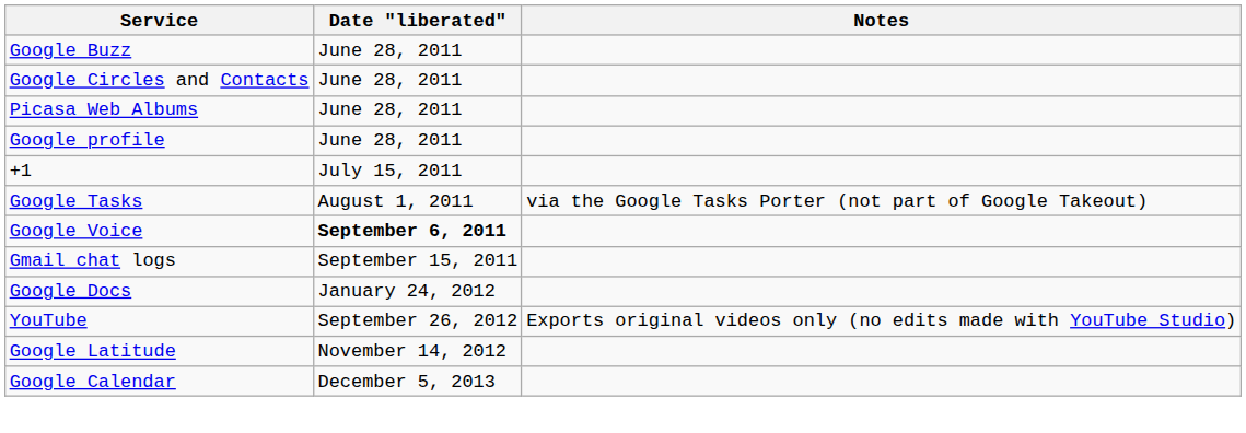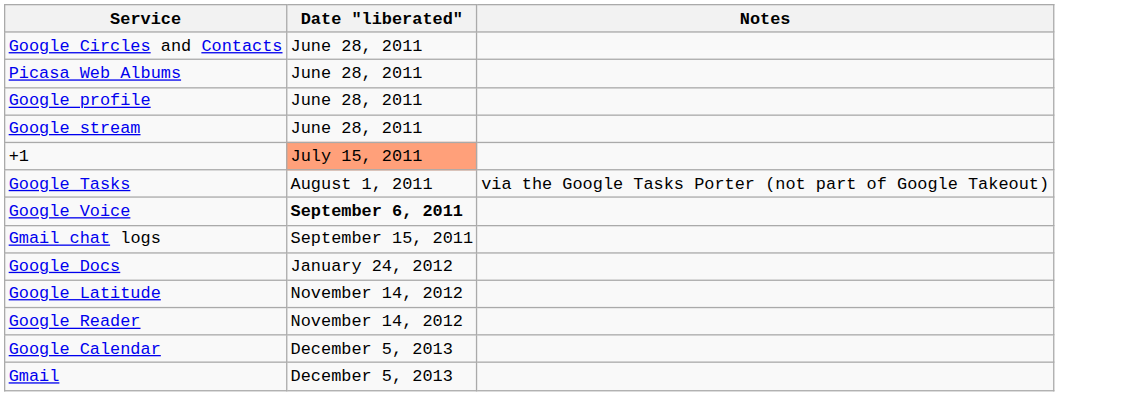- row: Google Buzz | June 28, 2011
+ row: Google stream | June 28, 2011
+1 | Date "liberated": no background -> lightsalmon background
- row: YouTube | September 26, 2012 | Exports original videos only (no edits made with YouTube Studio)
+ row: Google Reader | November 14, 2012
+ row: Gmail | December 5, 2013
